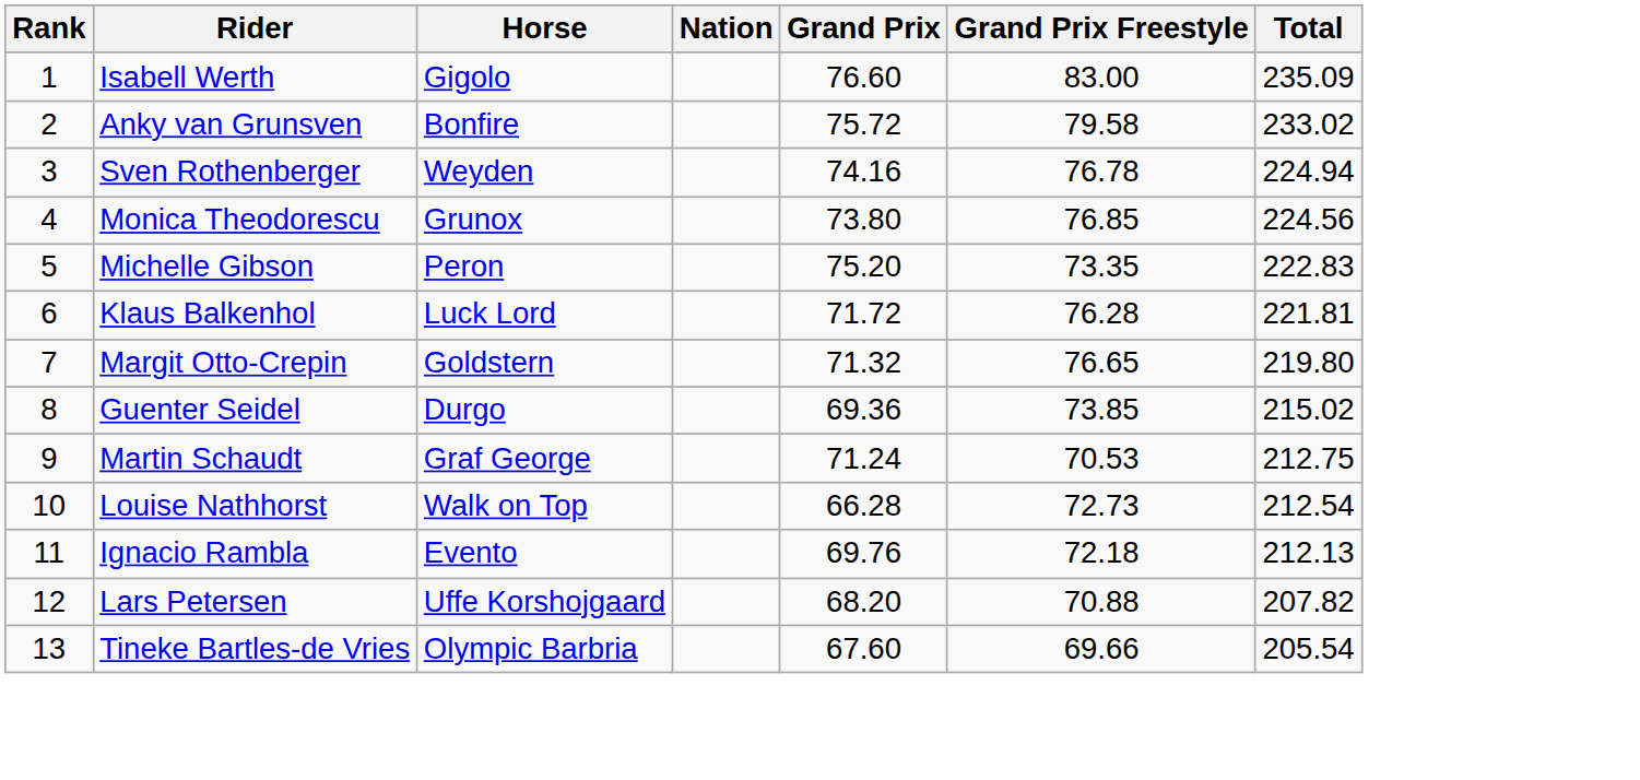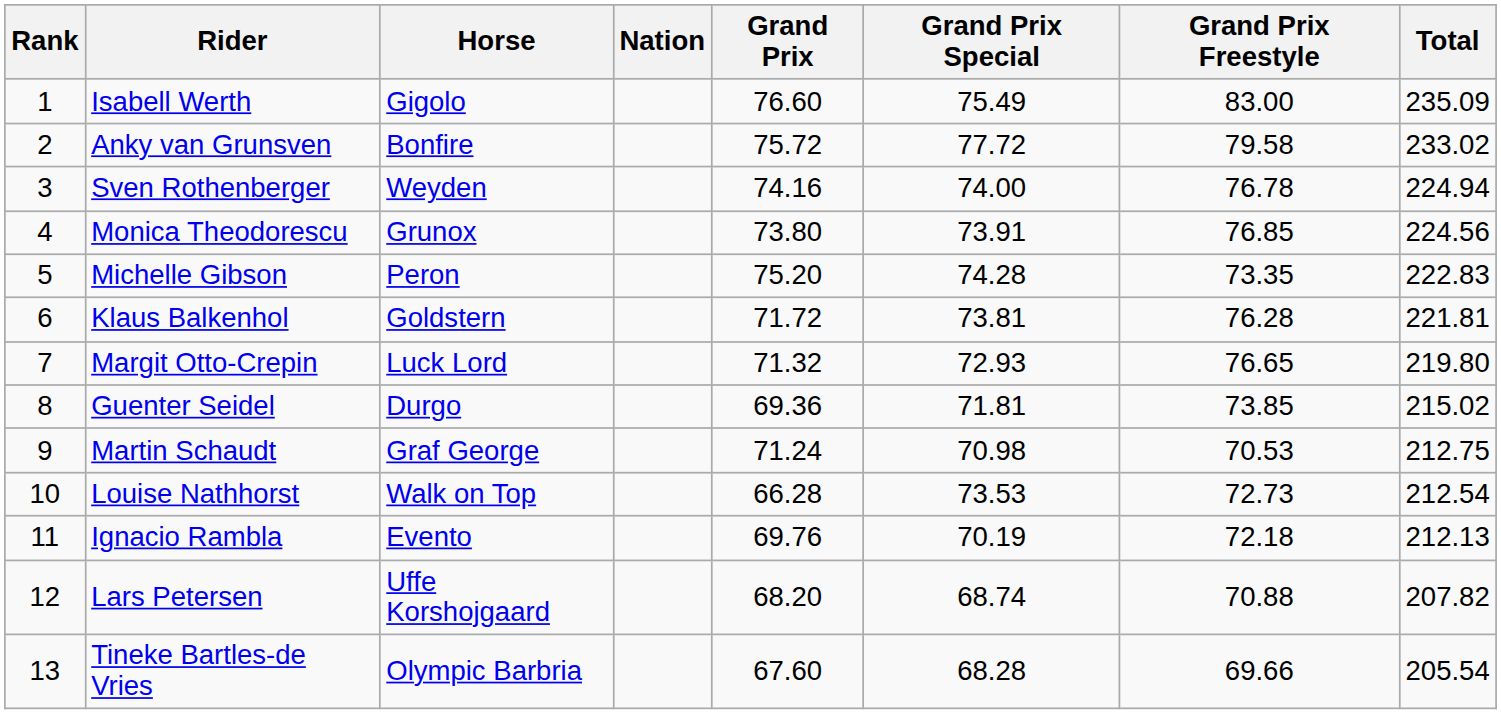+ column: Grand Prix Special | 75.49 | 77.72 | 74.00 | 73.91 | 74.28 | 73.81 | 72.93 | 71.81 | 70.98 | 73.53 | 70.19 | 68.74 | 68.28
Klaus Balkenhol | Horse: Luck Lord -> Goldstern
Margit Otto-Crepin | Horse: Goldstern -> Luck Lord
